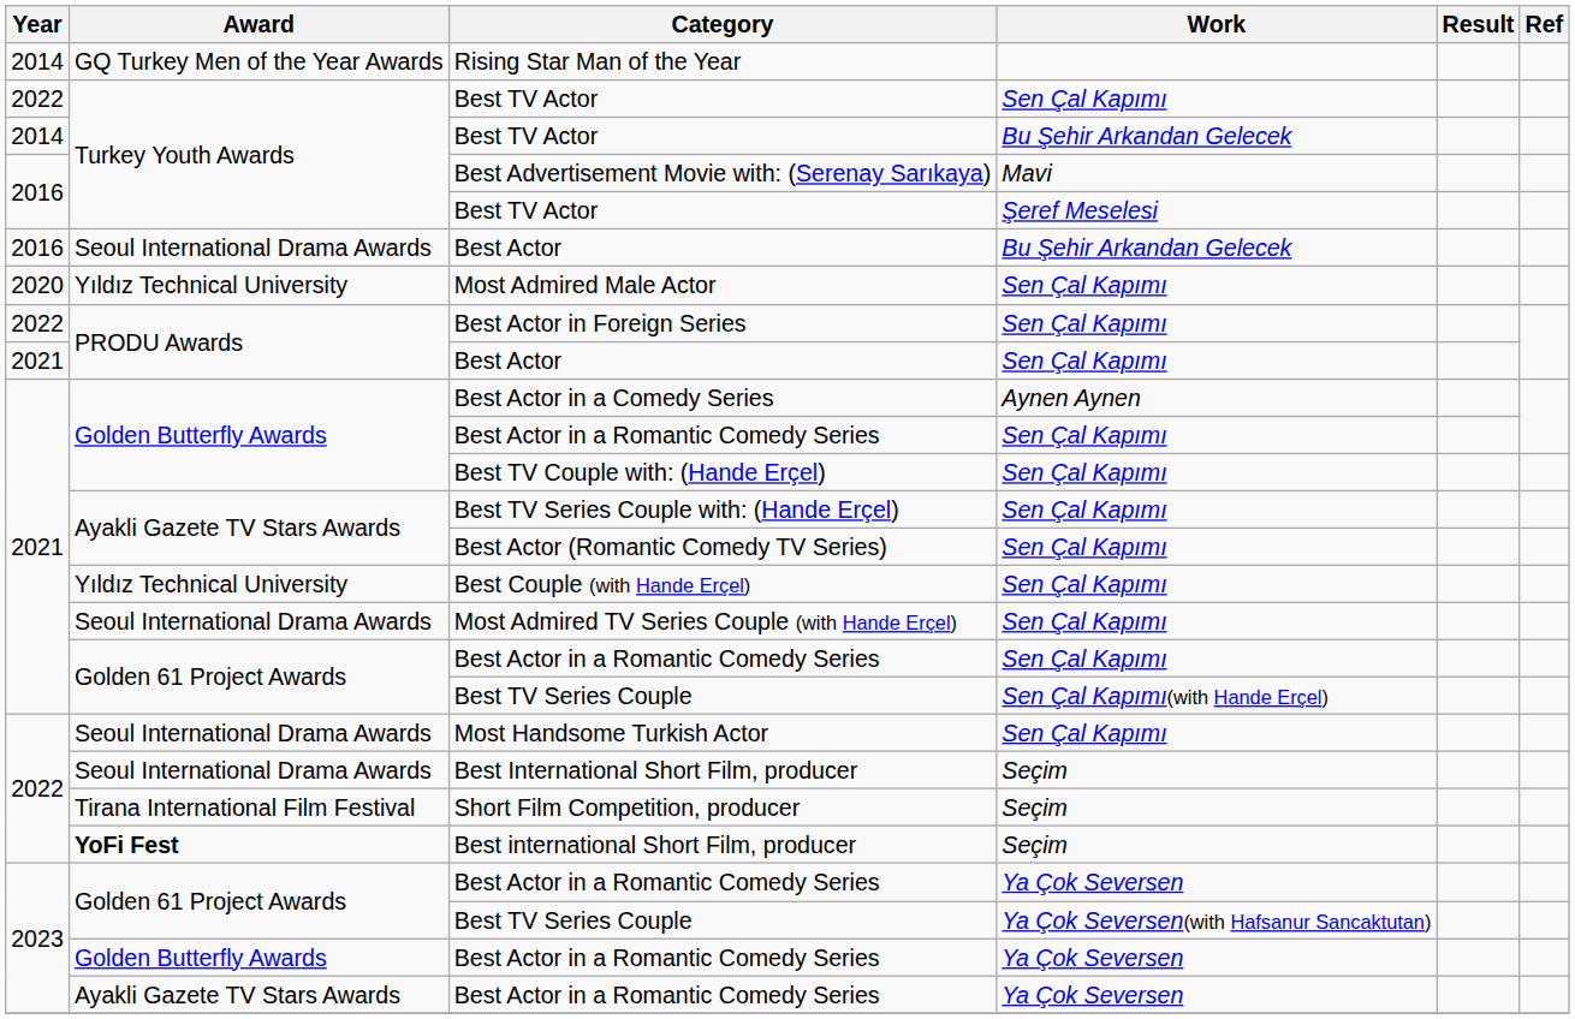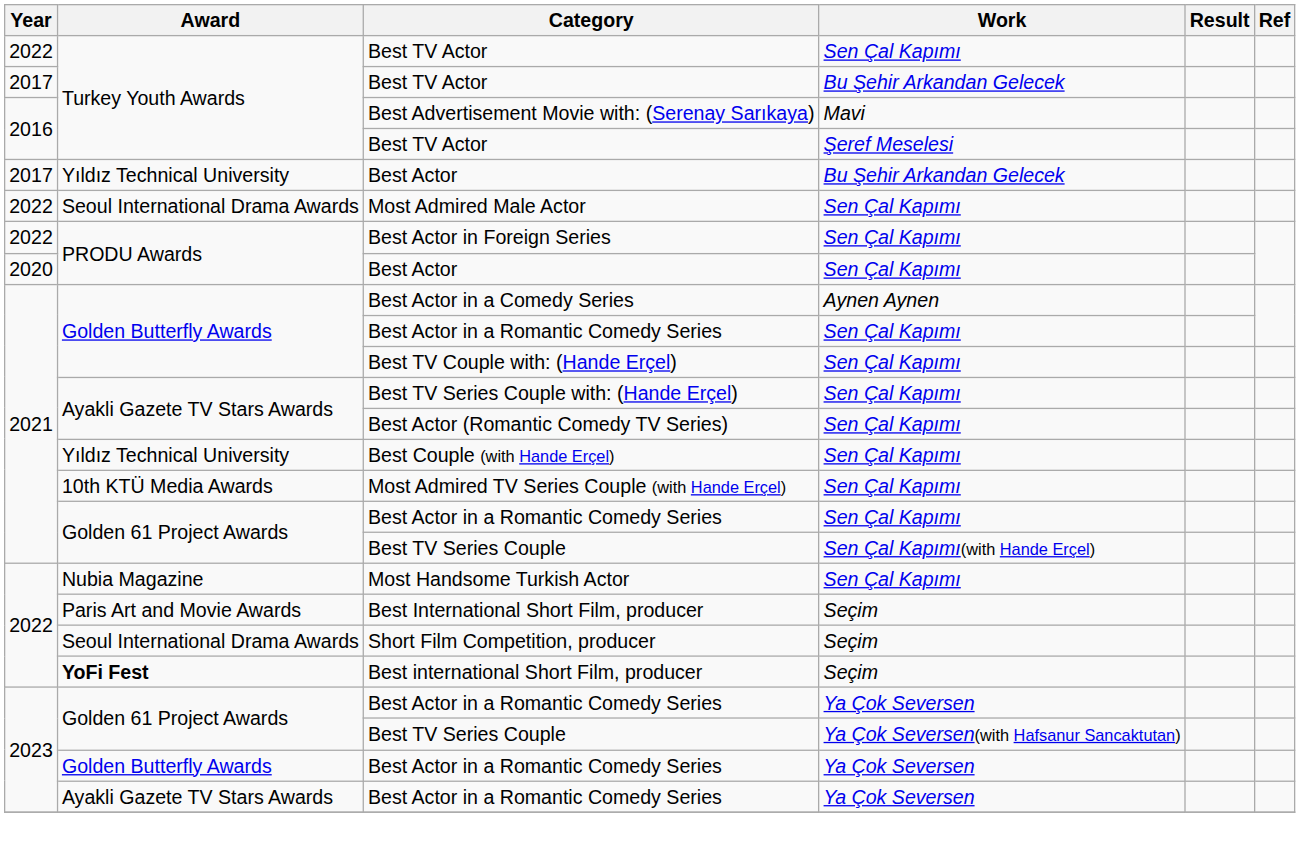- row: 2014 | GQ Turkey Men of the Year Awards | Rising Star Man of the Year
Best TV Actor / Bu Şehir Arkandan Gelecek | Year: 2014 -> 2017
Best Actor / Bu Şehir Arkandan Gelecek | Year: 2016 -> 2017
Best Actor / Bu Şehir Arkandan Gelecek | Award: Seoul International Drama Awards -> Yıldız Technical University
Most Admired Male Actor | Year: 2020 -> 2022
Most Admired Male Actor | Award: Yıldız Technical University -> Seoul International Drama Awards
Best Actor / Sen Çal Kapımı | Year: 2021 -> 2020
Most Admired TV Series Couple (with Hande Erçel) | Award: Seoul International Drama Awards -> 10th KTÜ Media Awards
Most Handsome Turkish Actor | Award: Seoul International Drama Awards -> Nubia Magazine
Best International Short Film, producer | Award: Seoul International Drama Awards -> Paris Art and Movie Awards
Short Film Competition, producer | Award: Tirana International Film Festival -> Seoul International Drama Awards
